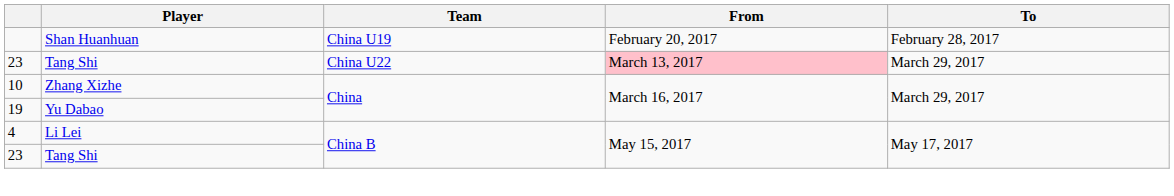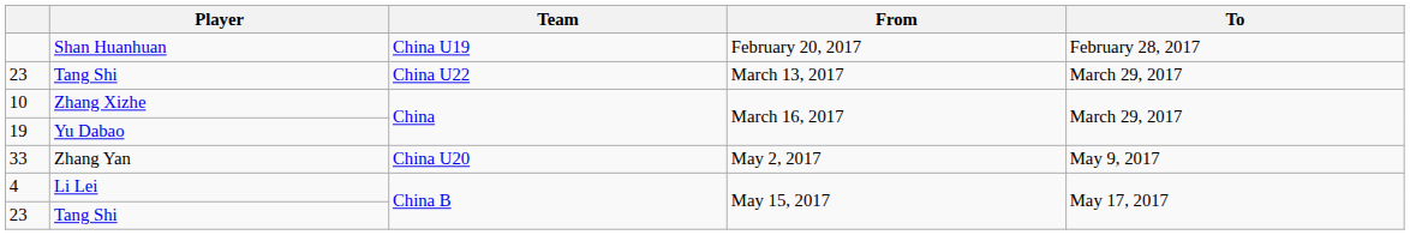23 / China U22 | From: pink background -> no background
+ row: 33 | Zhang Yan | China U20 | May 2, 2017 | May 9, 2017
